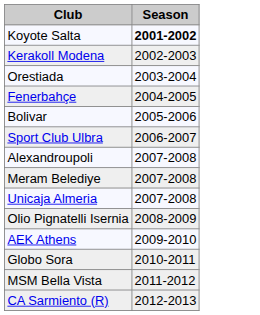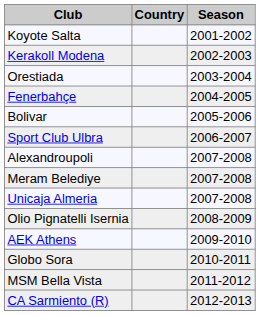+ column: Country
Koyote Salta | Season: bold -> normal
